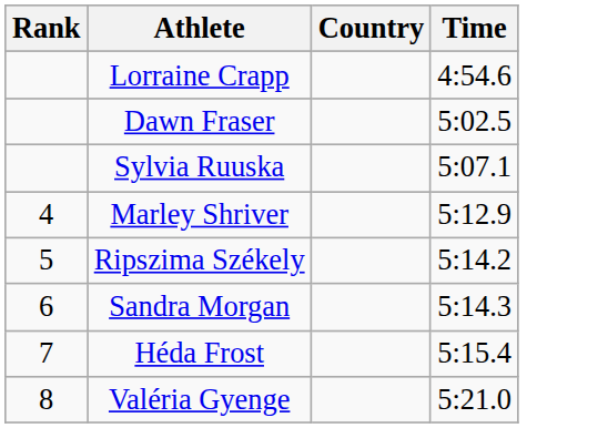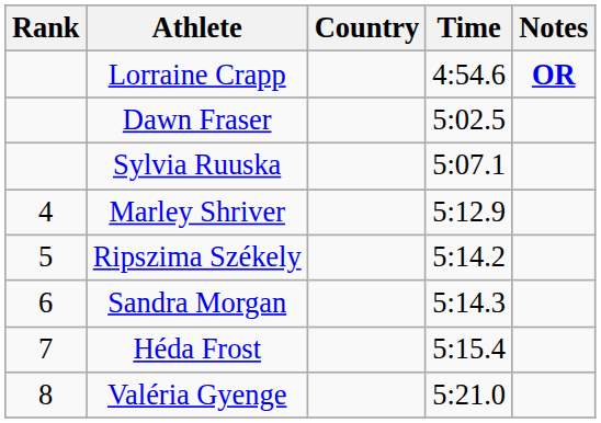+ column: Notes | OR
